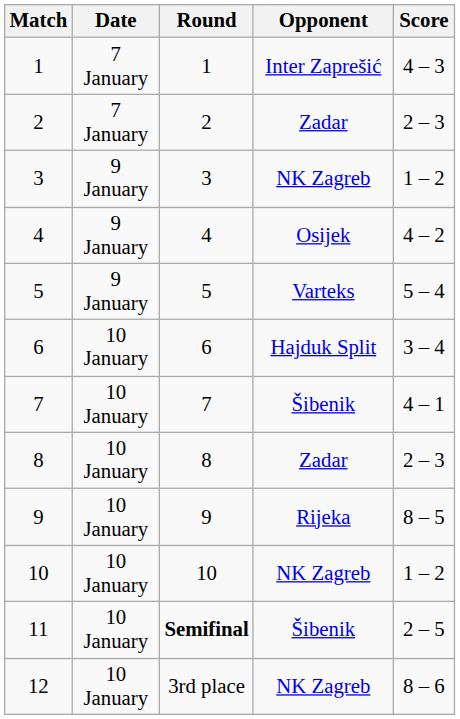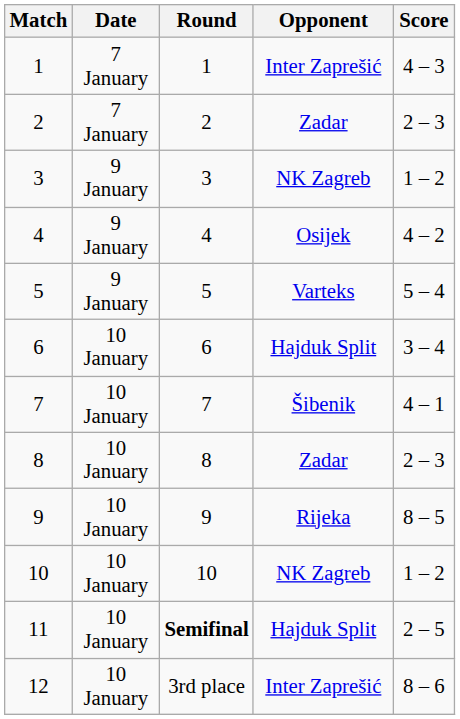11 | Opponent: Šibenik -> Hajduk Split
12 | Opponent: NK Zagreb -> Inter Zaprešić
